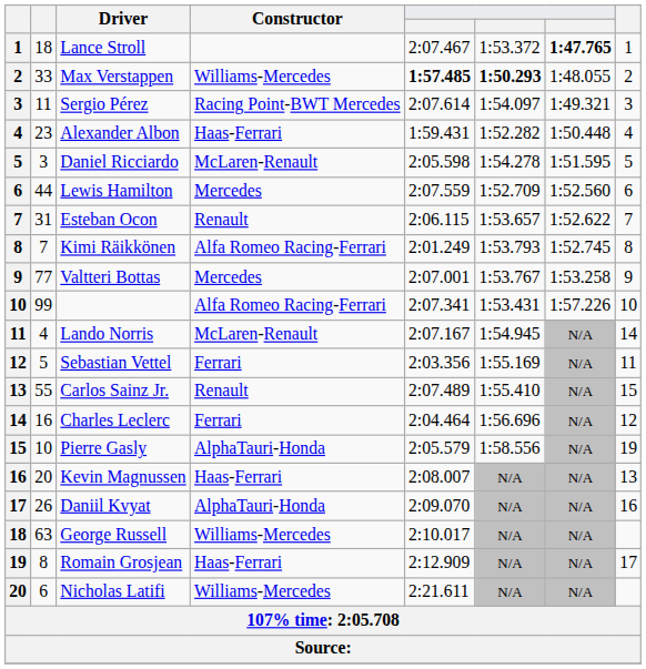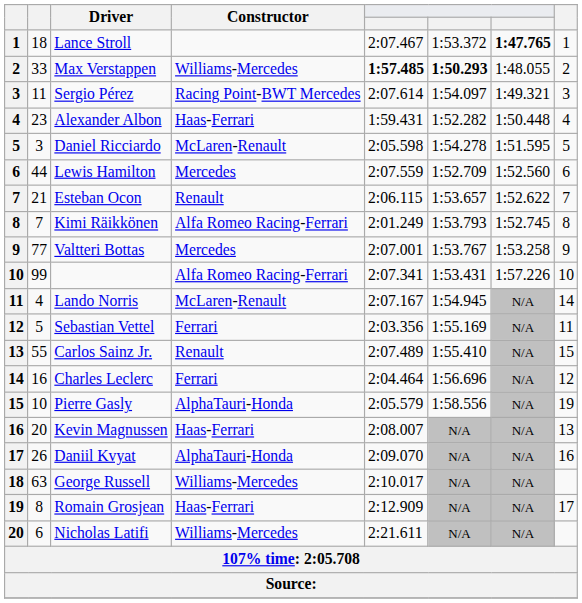Esteban Ocon | column 2: 31 -> 21
